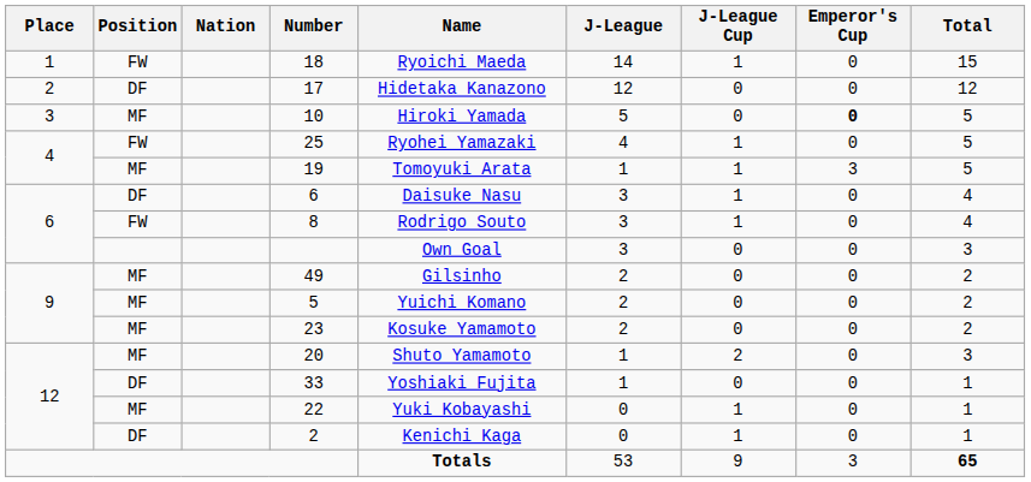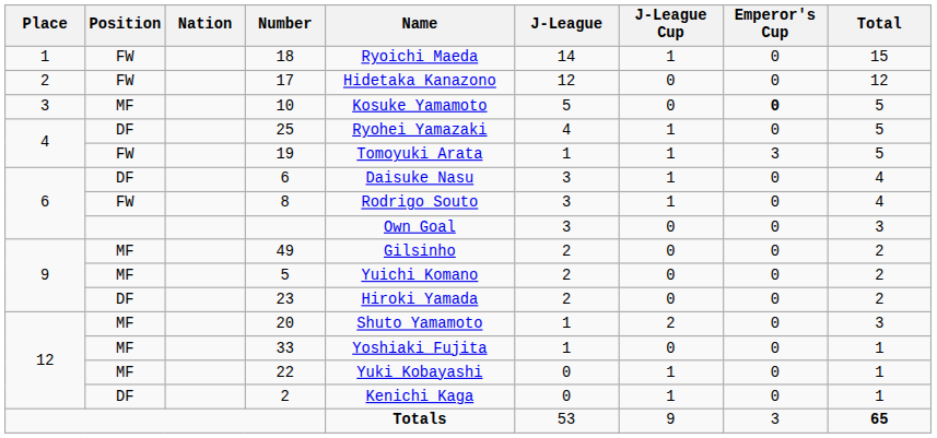17 | Position: DF -> FW
10 | Name: Hiroki Yamada -> Kosuke Yamamoto
25 | Position: FW -> DF
19 | Position: MF -> FW
23 | Position: MF -> DF
23 | Name: Kosuke Yamamoto -> Hiroki Yamada
33 | Position: DF -> MF
